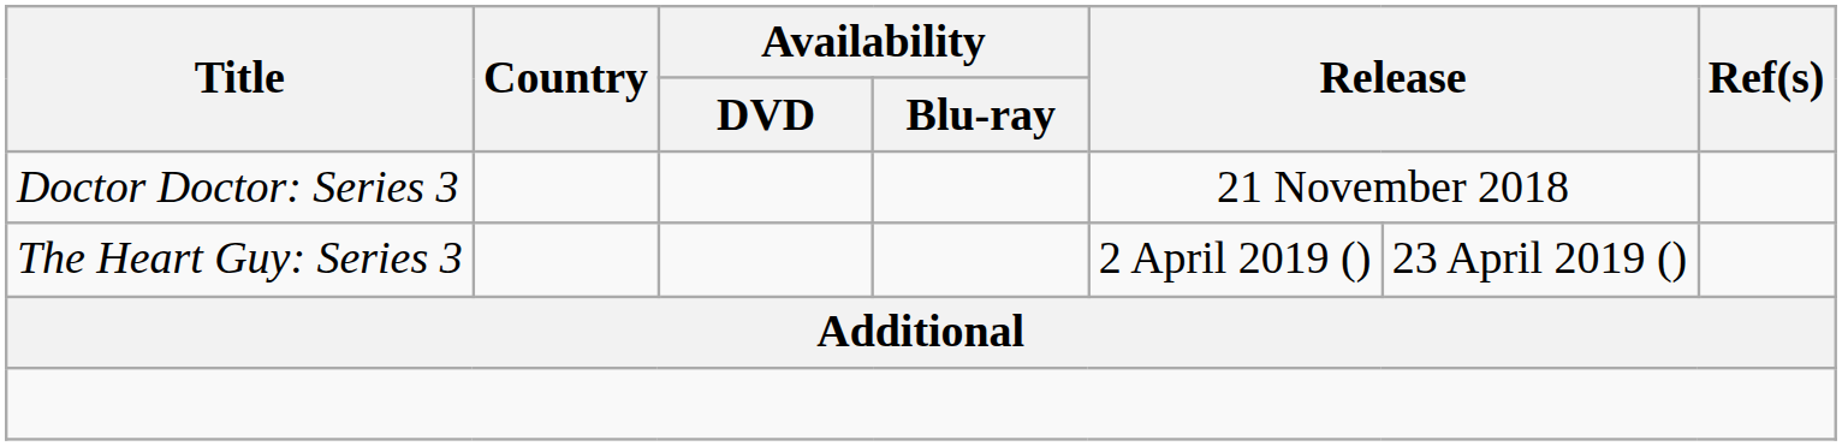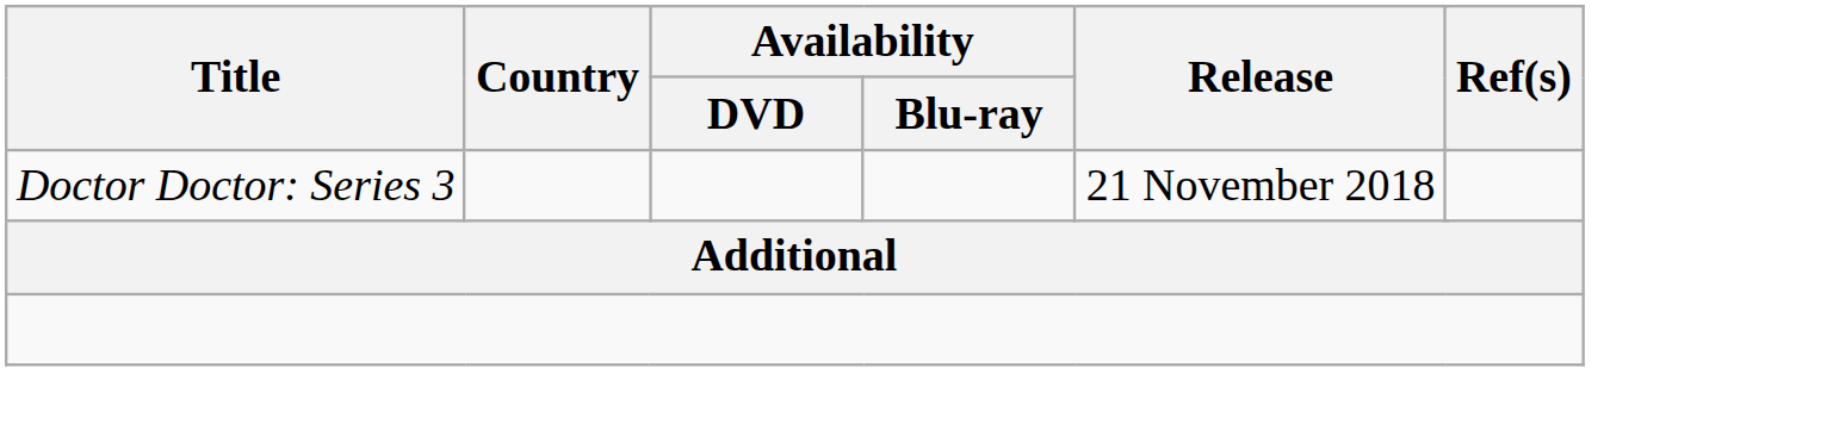- row: The Heart Guy: Series 3 | 2 April 2019 () | 23 April 2019 ()
